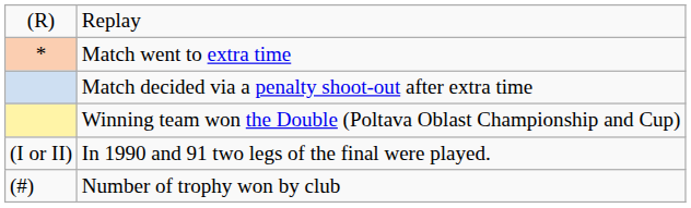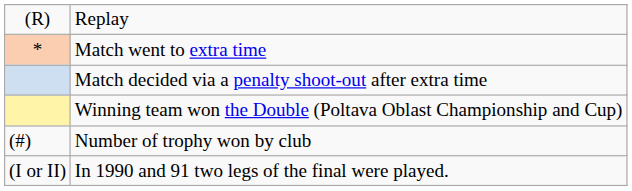rows swapped: In 1990 and 91 two legs of the final were played. <-> Number of trophy won by club
